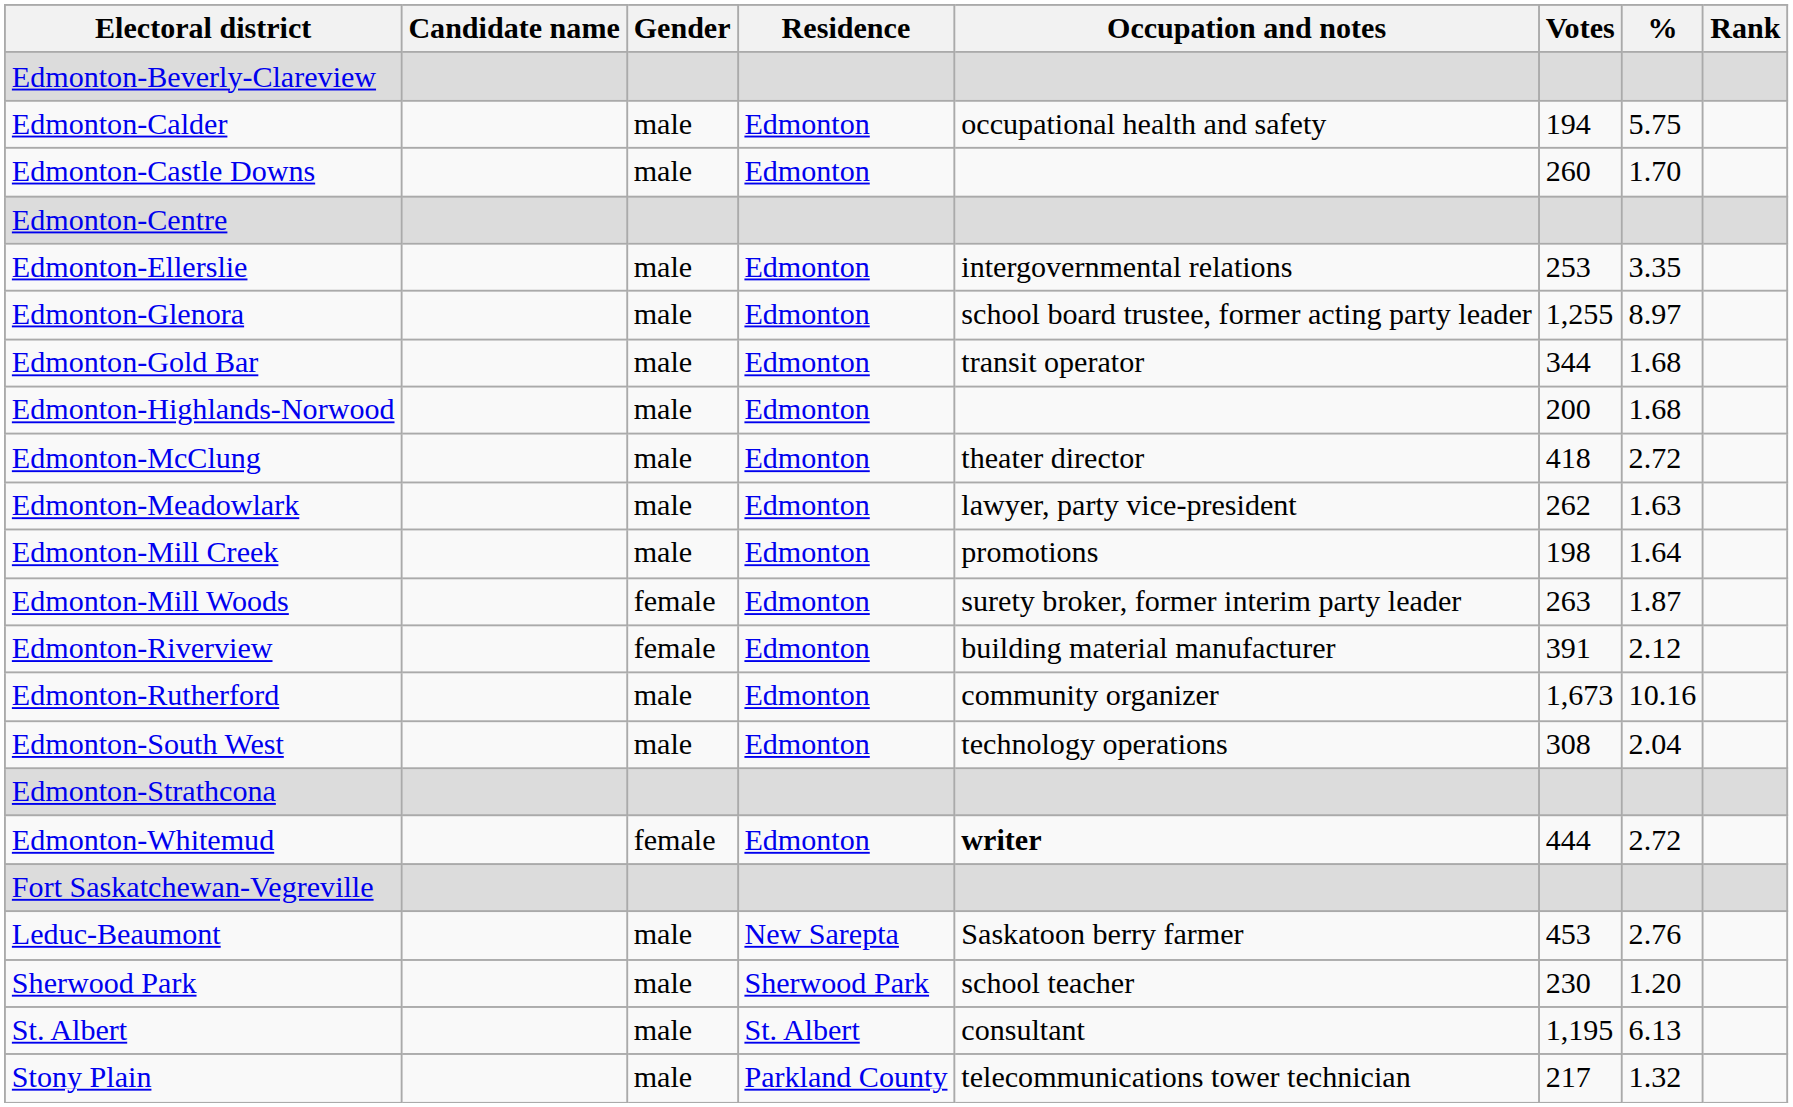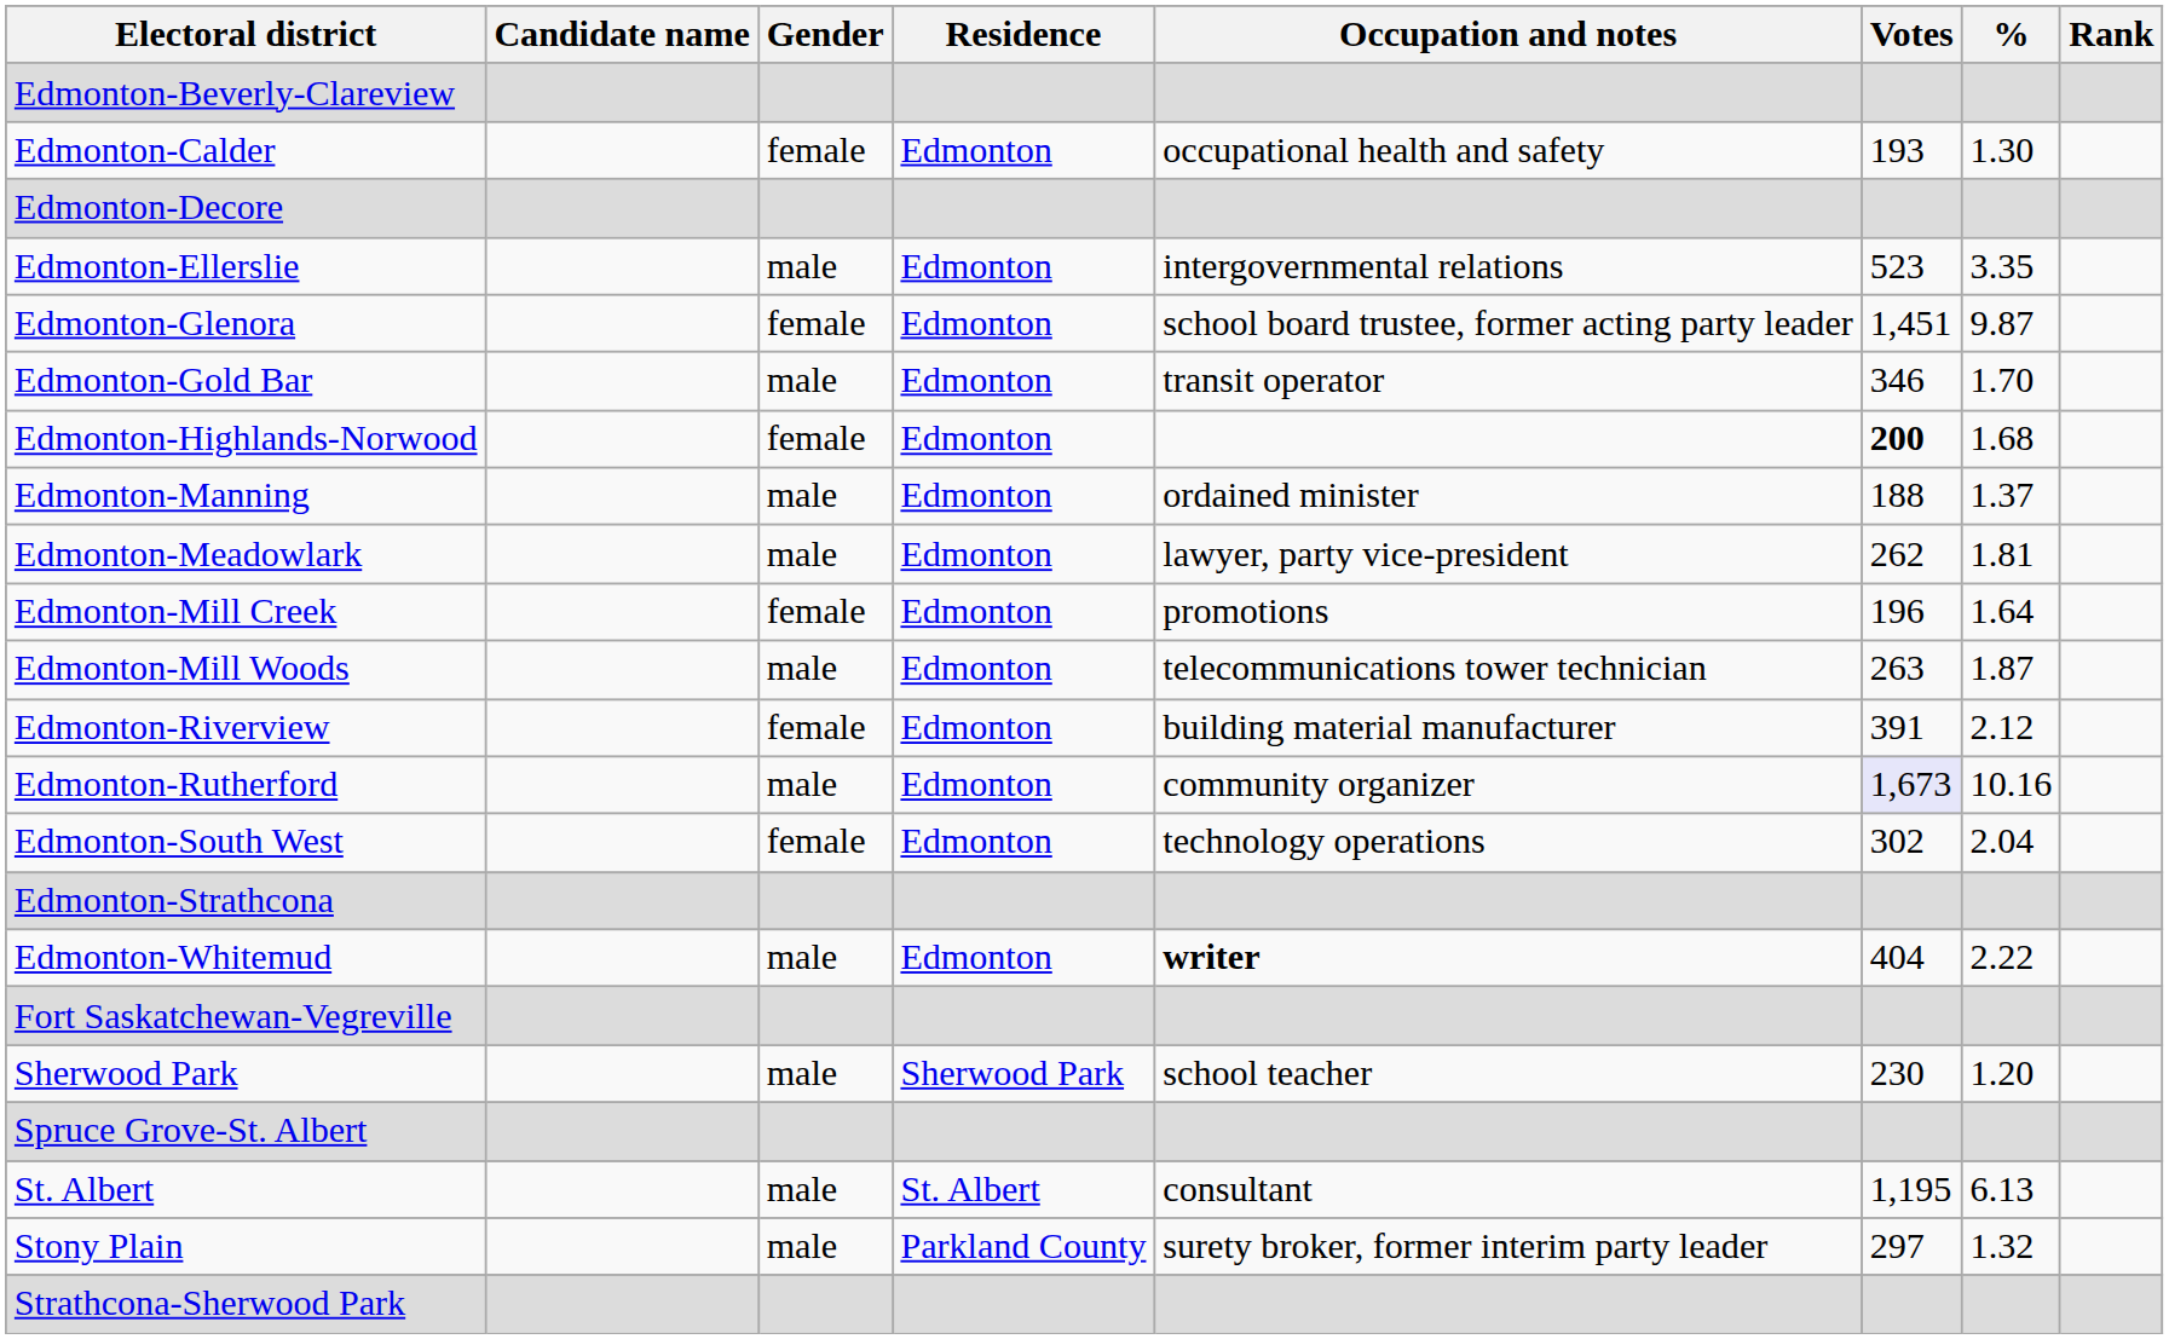Edmonton-Calder | Gender: male -> female
Edmonton-Calder | Votes: 194 -> 193
Edmonton-Calder | %: 5.75 -> 1.30
- row: Edmonton-Castle Downs | male | Edmonton | 260 | 1.70
- row: Edmonton-Centre
+ row: Edmonton-Decore
Edmonton-Ellerslie | Votes: 253 -> 523
Edmonton-Glenora | Gender: male -> female
Edmonton-Glenora | Votes: 1,255 -> 1,451
Edmonton-Glenora | %: 8.97 -> 9.87
Edmonton-Gold Bar | Votes: 344 -> 346
Edmonton-Gold Bar | %: 1.68 -> 1.70
Edmonton-Highlands-Norwood | Gender: male -> female
Edmonton-Highlands-Norwood | Votes: normal -> bold
+ row: Edmonton-Manning | male | Edmonton | ordained minister | 188 | 1.37
- row: Edmonton-McClung | male | Edmonton | theater director | 418 | 2.72
Edmonton-Meadowlark | %: 1.63 -> 1.81
Edmonton-Mill Creek | Gender: male -> female
Edmonton-Mill Creek | Votes: 198 -> 196
Edmonton-Mill Woods | Gender: female -> male
Edmonton-Mill Woods | Occupation and notes: surety broker, former interim party leader -> telecommunications tower technician
Edmonton-Rutherford | Votes: no background -> lavender background
Edmonton-South West | Gender: male -> female
Edmonton-South West | Votes: 308 -> 302
Edmonton-Whitemud | Gender: female -> male
Edmonton-Whitemud | Votes: 444 -> 404
Edmonton-Whitemud | %: 2.72 -> 2.22
- row: Leduc-Beaumont | male | New Sarepta | Saskatoon berry farmer | 453 | 2.76
+ row: Spruce Grove-St. Albert
Stony Plain | Occupation and notes: telecommunications tower technician -> surety broker, former interim party leader
Stony Plain | Votes: 217 -> 297
+ row: Strathcona-Sherwood Park
